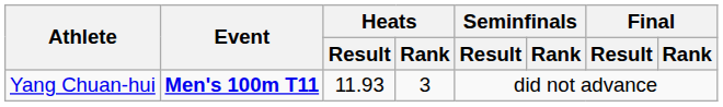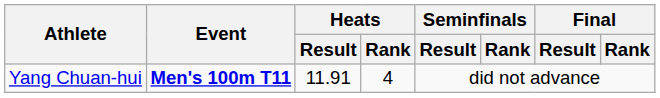Yang Chuan-hui | Heats / Result: 11.93 -> 11.91
Yang Chuan-hui | Heats / Rank: 3 -> 4
